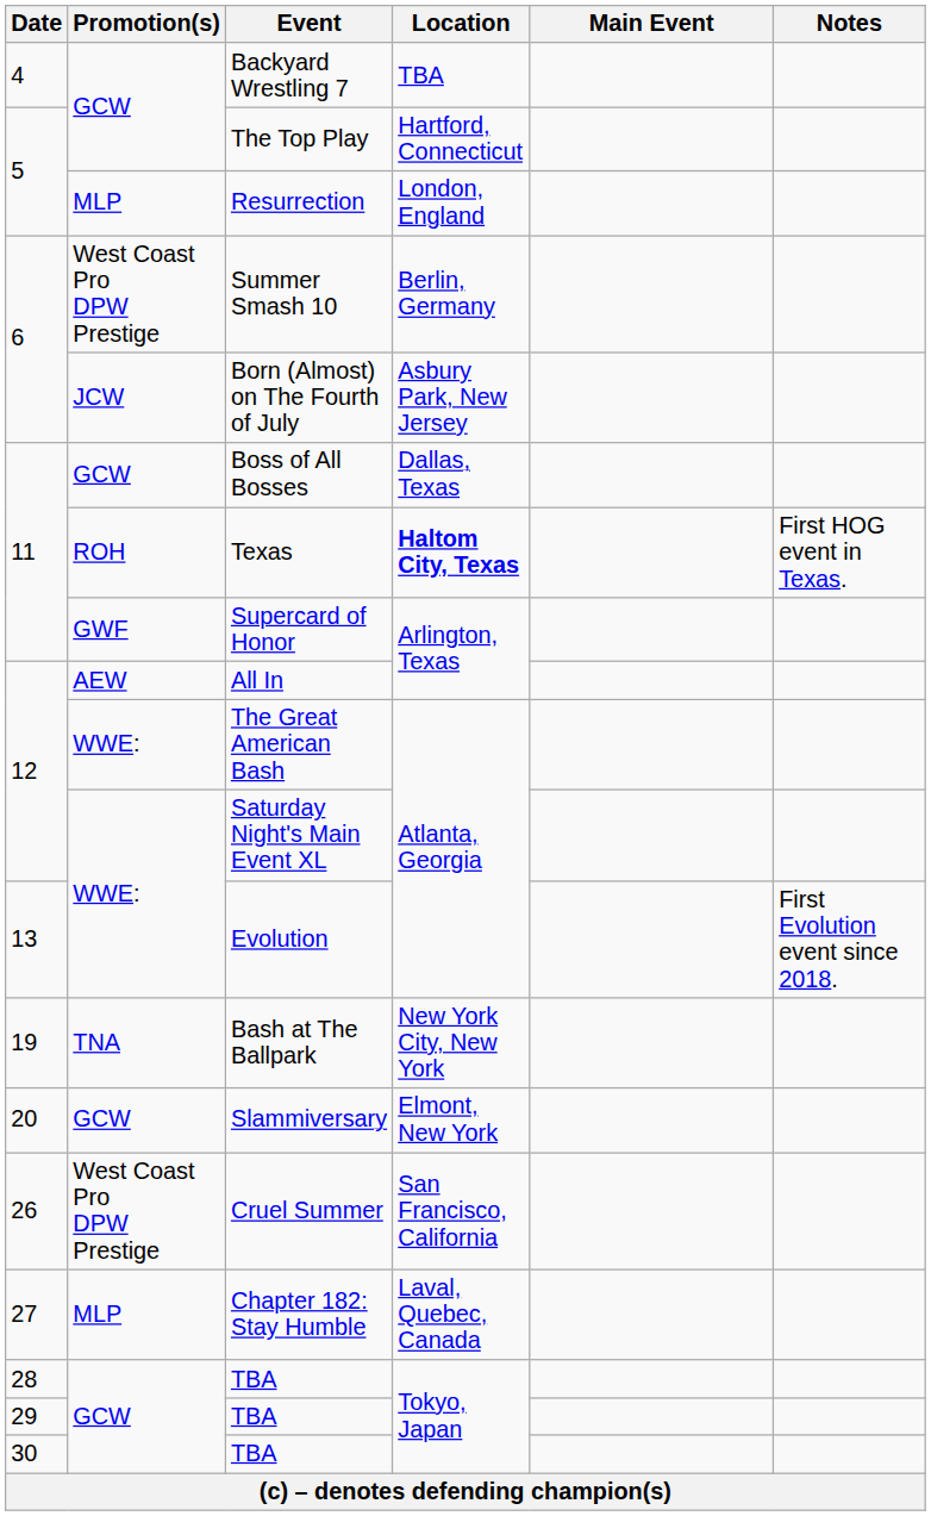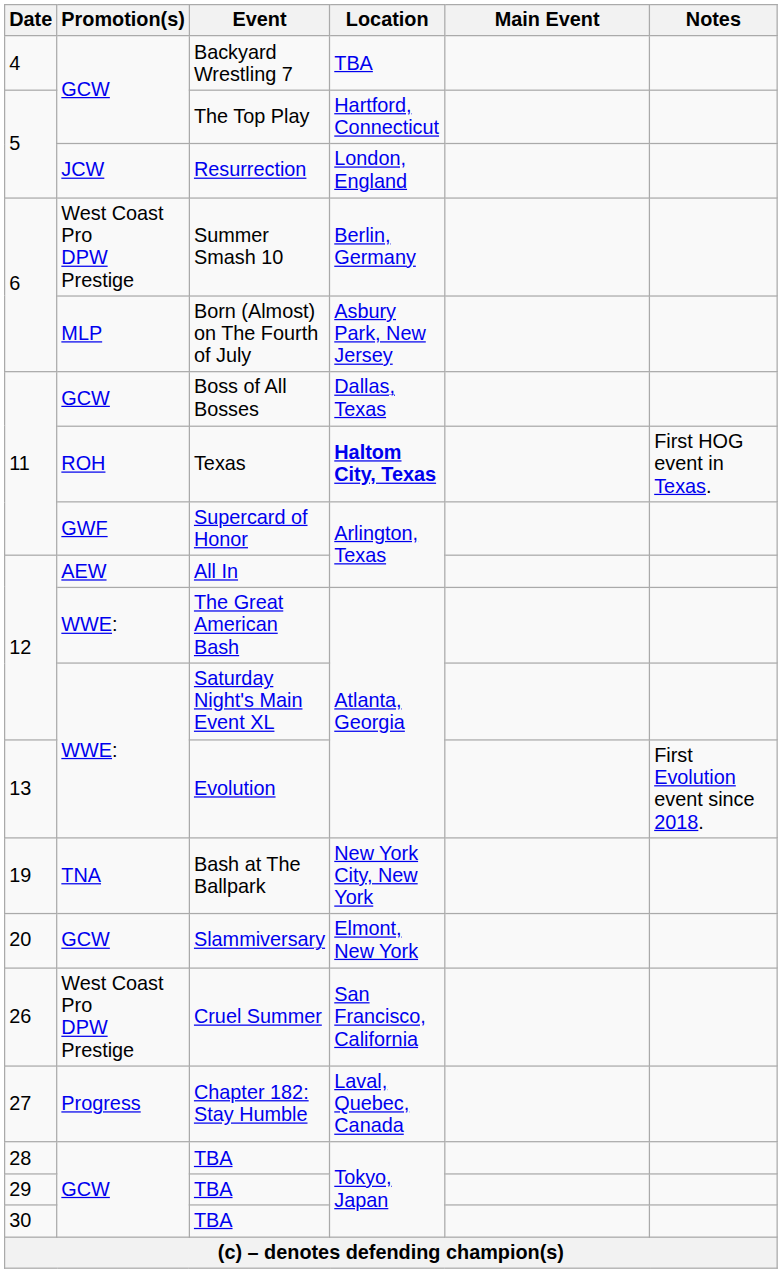Resurrection | Promotion(s): MLP -> JCW
Born (Almost) on The Fourth of July | Promotion(s): JCW -> MLP
Chapter 182: Stay Humble | Promotion(s): MLP -> Progress
